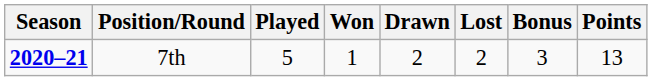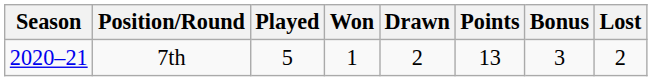columns swapped: Lost <-> Points
7th | Season: bold -> normal
